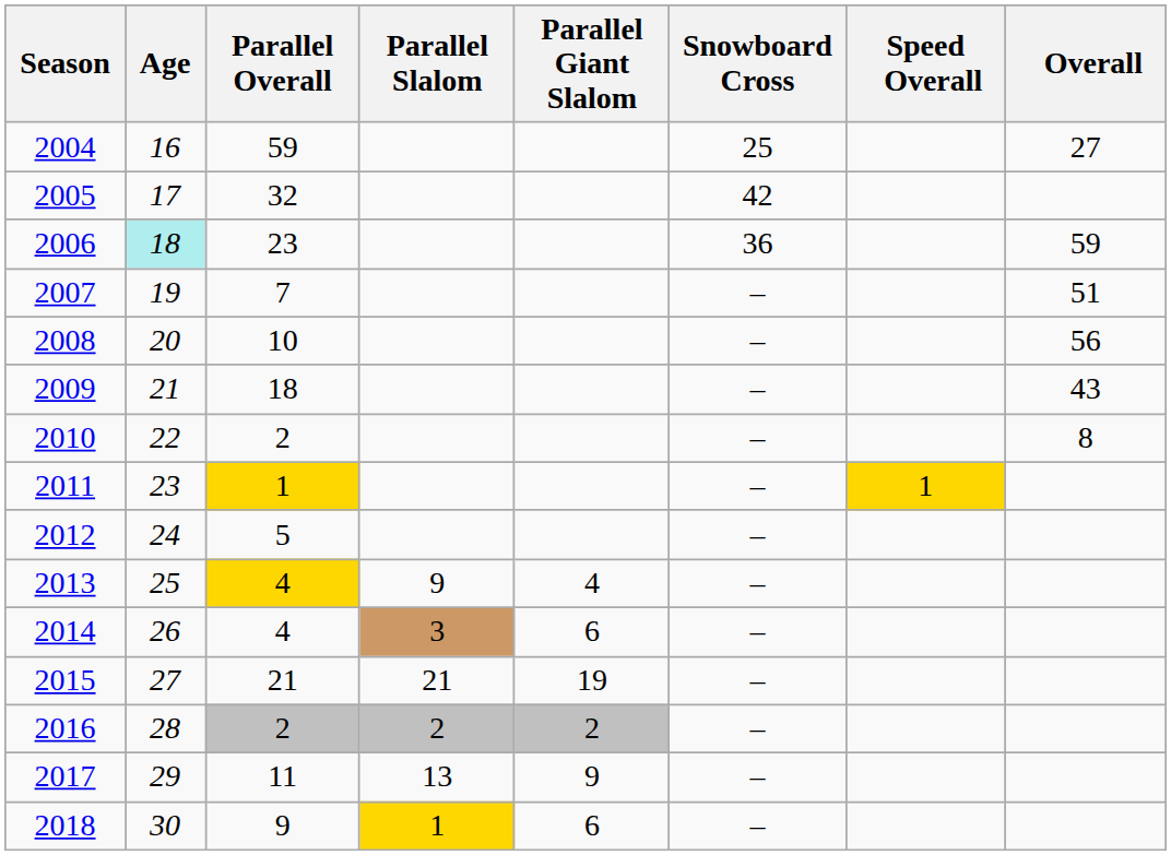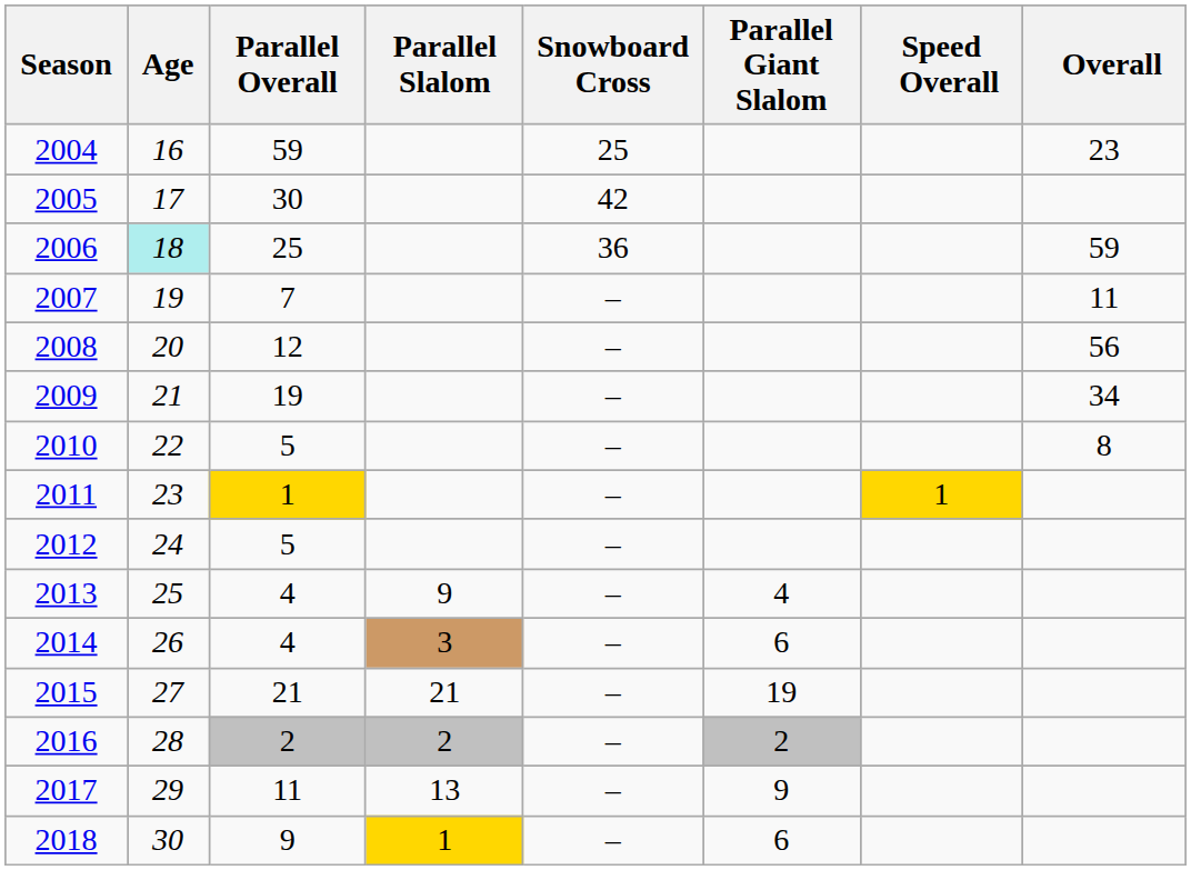columns swapped: Parallel Giant Slalom <-> Snowboard Cross
2004 | Overall: 27 -> 23
2005 | Parallel Overall: 32 -> 30
2006 | Parallel Overall: 23 -> 25
2007 | Overall: 51 -> 11
2008 | Parallel Overall: 10 -> 12
2009 | Parallel Overall: 18 -> 19
2009 | Overall: 43 -> 34
2010 | Parallel Overall: 2 -> 5
2013 | Parallel Overall: gold background -> no background
